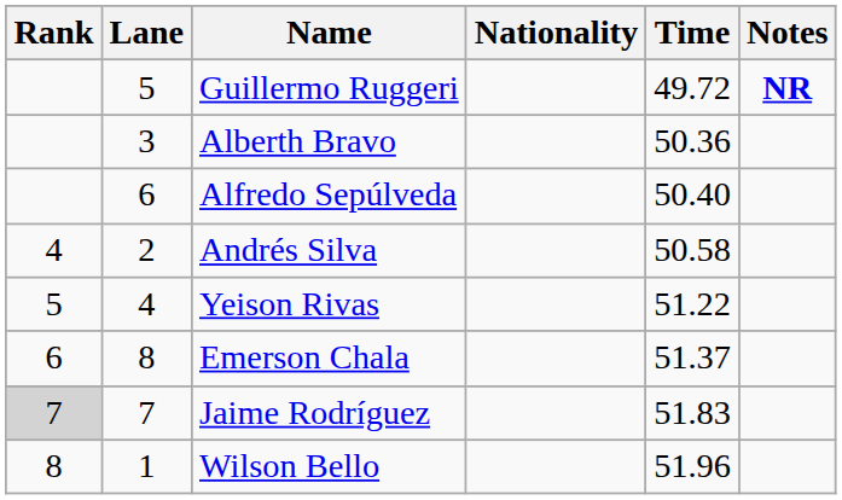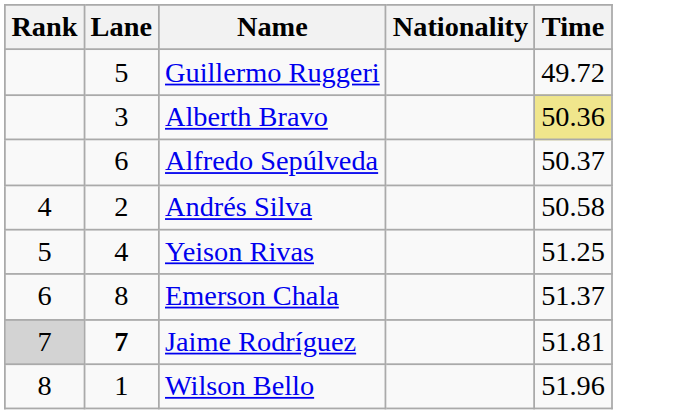- column: Notes | NR
Alberth Bravo | Time: no background -> khaki background
Alfredo Sepúlveda | Time: 50.40 -> 50.37
Yeison Rivas | Time: 51.22 -> 51.25
Jaime Rodríguez | Lane: normal -> bold
Jaime Rodríguez | Time: 51.83 -> 51.81
